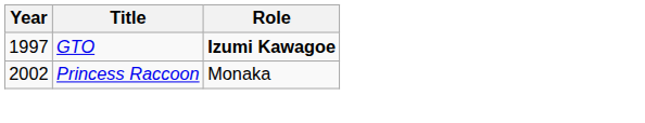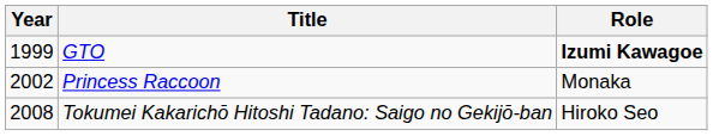GTO | Year: 1997 -> 1999
+ row: 2008 | Tokumei Kakarichō Hitoshi Tadano: Saigo no Gekijō-ban | Hiroko Seo
